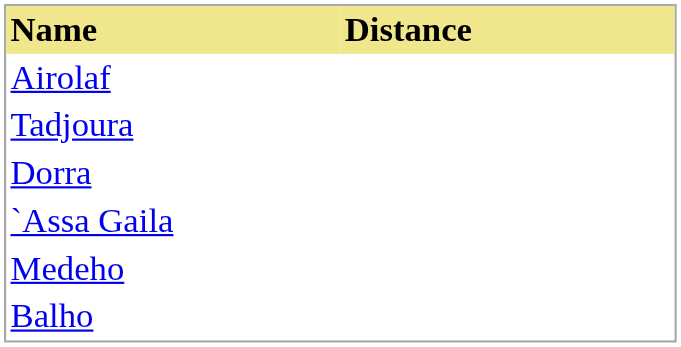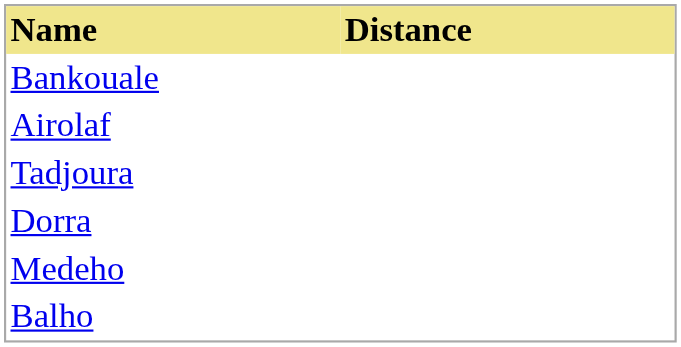+ row: Bankouale
- row: `Assa Gaila
